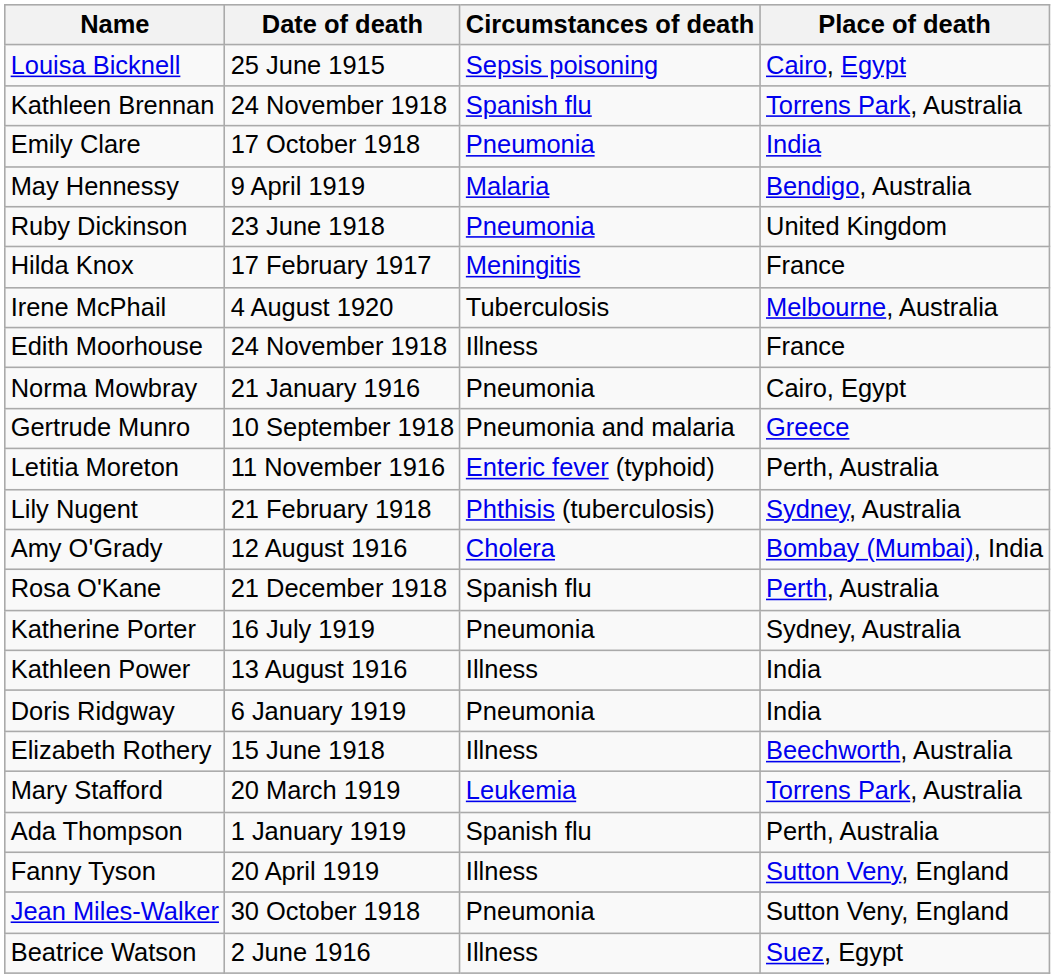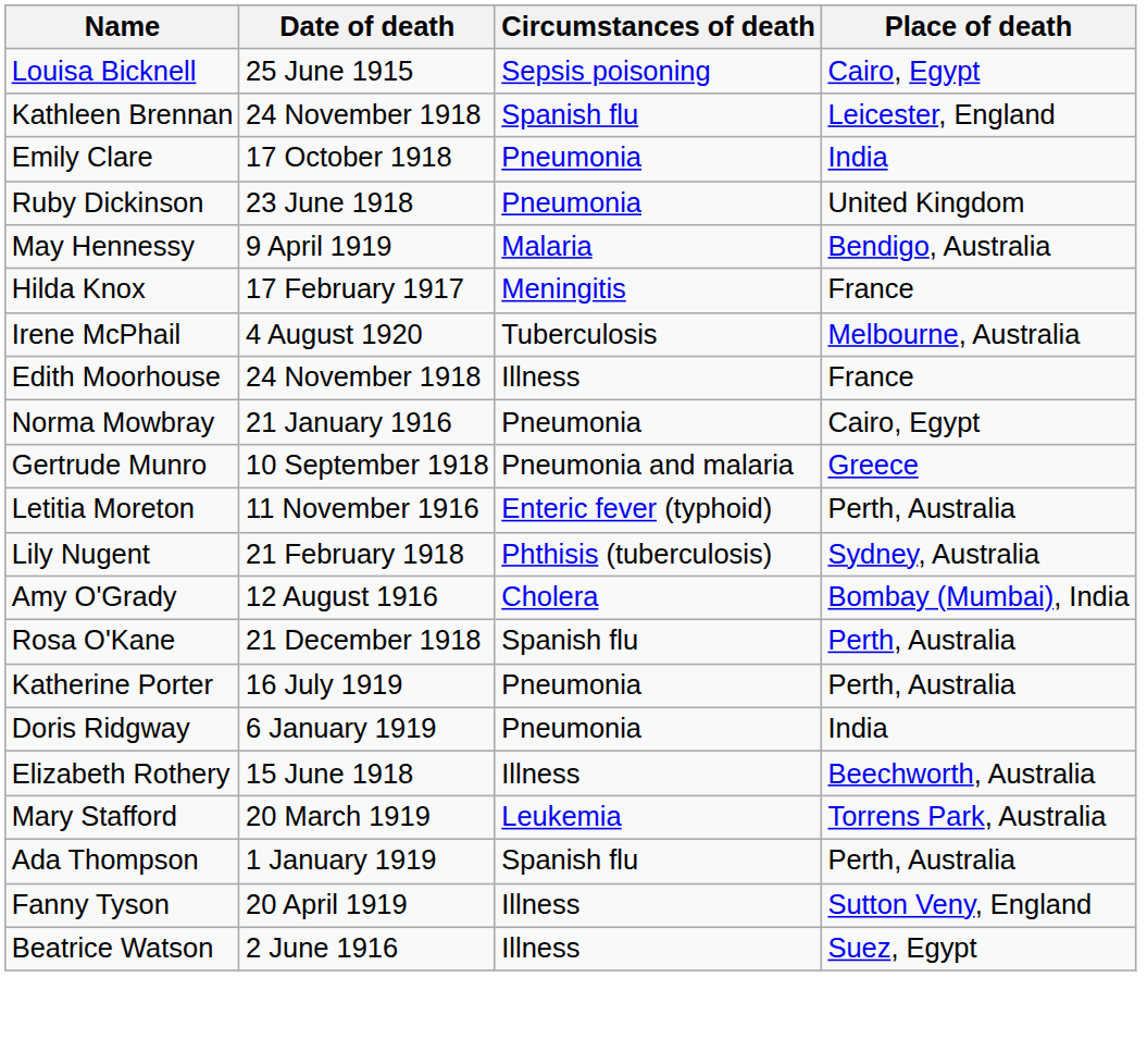Kathleen Brennan | Place of death: Torrens Park, Australia -> Leicester, England
rows swapped: Ruby Dickinson <-> May Hennessy
Katherine Porter | Place of death: Sydney, Australia -> Perth, Australia
- row: Kathleen Power | 13 August 1916 | Illness | India
- row: Jean Miles-Walker | 30 October 1918 | Pneumonia | Sutton Veny, England
